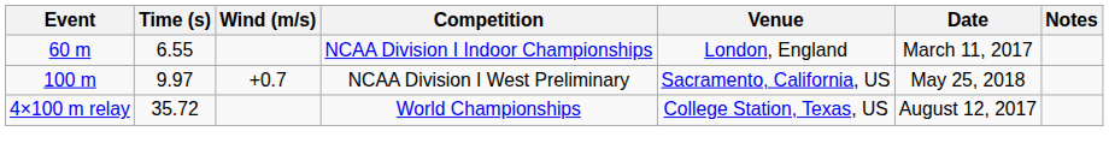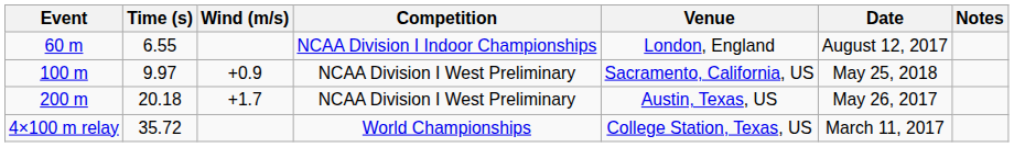60 m | Date: March 11, 2017 -> August 12, 2017
100 m | Wind (m/s): +0.7 -> +0.9
+ row: 200 m | 20.18 | +1.7 | NCAA Division I West Preliminary | Austin, Texas, US | May 26, 2017
4×100 m relay | Date: August 12, 2017 -> March 11, 2017
